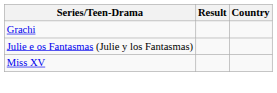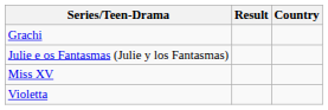+ row: Violetta
